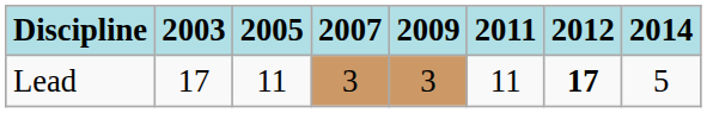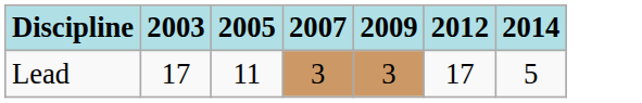- column: 2011 | 11
Lead | 2012: bold -> normal
